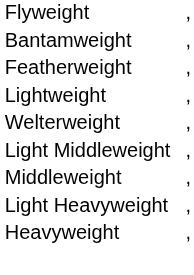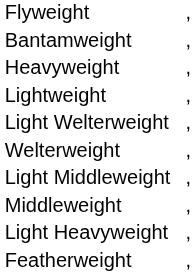rows swapped: Featherweight <-> Heavyweight
+ row: Light Welterweight | ,
